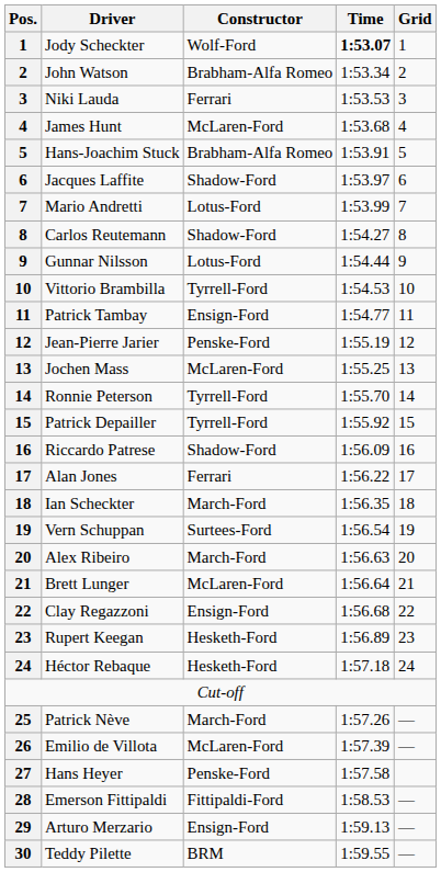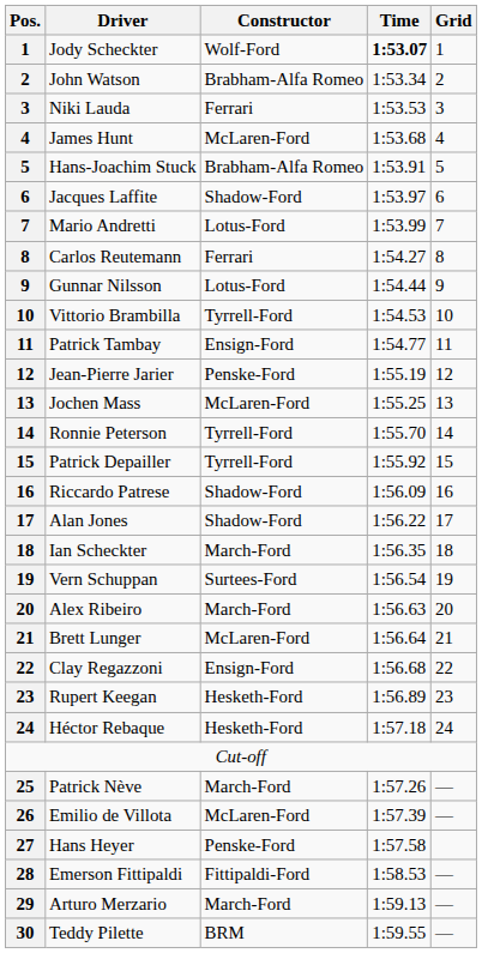Carlos Reutemann | Constructor: Shadow-Ford -> Ferrari
Alan Jones | Constructor: Ferrari -> Shadow-Ford
Arturo Merzario | Constructor: Ensign-Ford -> March-Ford
